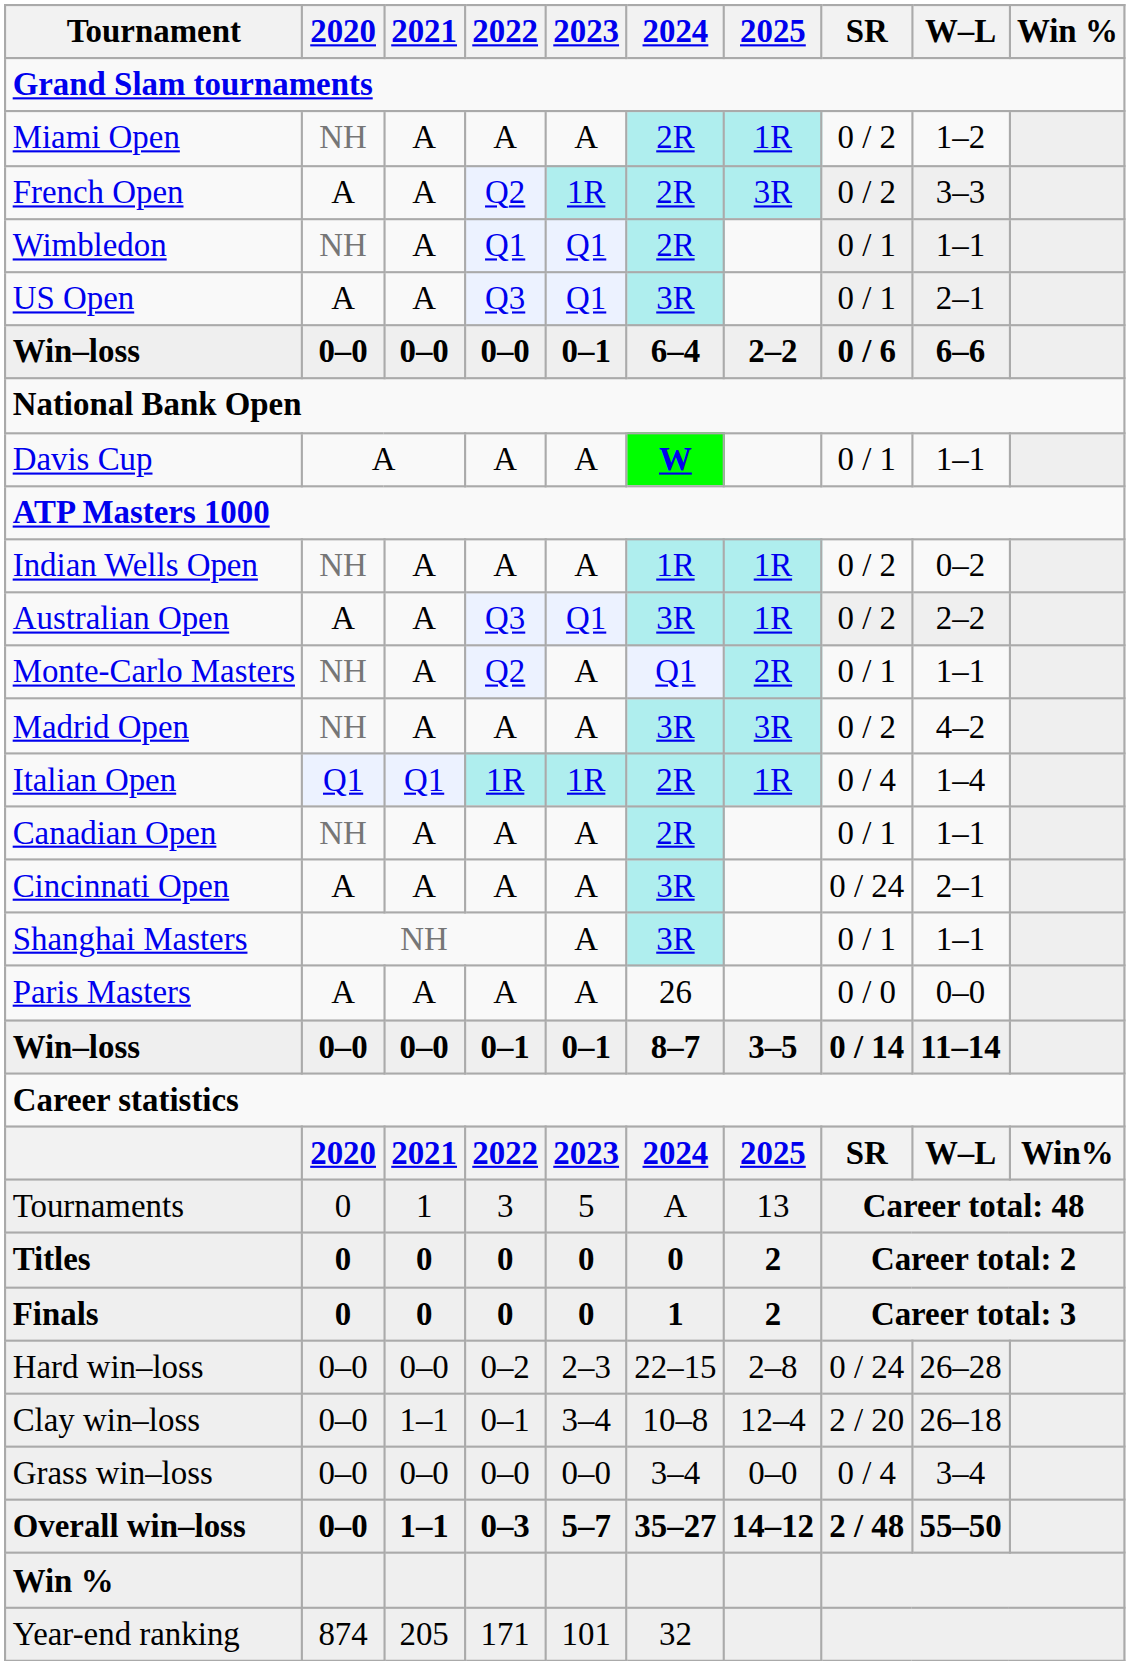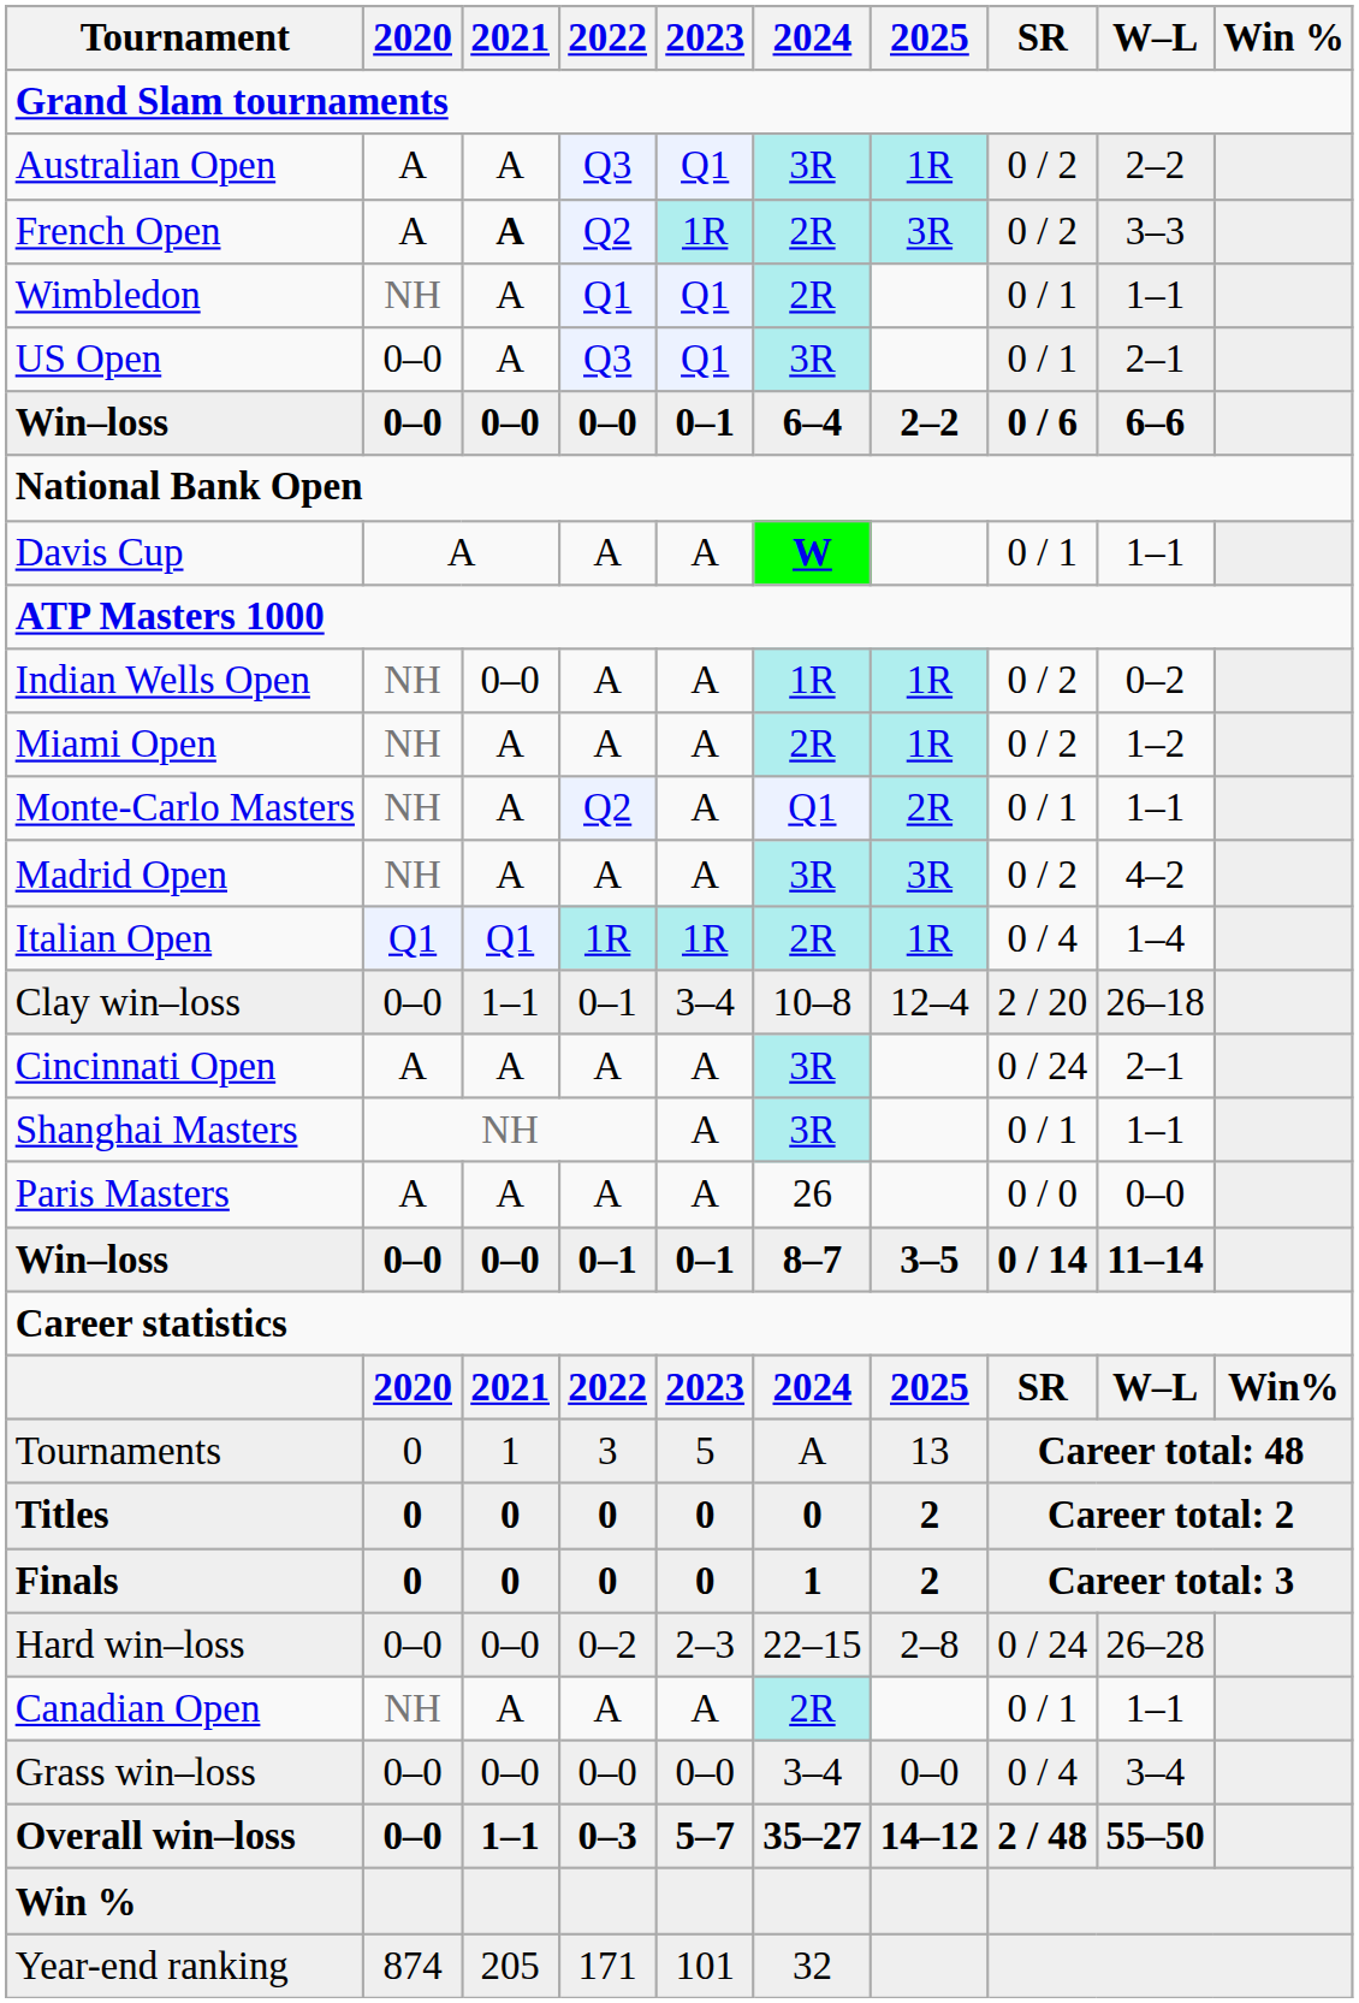rows swapped: Australian Open <-> Miami Open
French Open | 2021: normal -> bold
US Open | 2020: A -> 0–0
Indian Wells Open | 2021: A -> 0–0
rows swapped: Canadian Open <-> Clay win–loss
